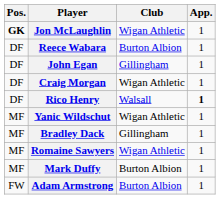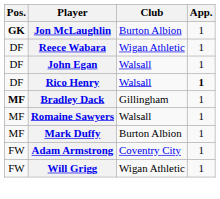Jon McLaughlin | Club: Wigan Athletic -> Burton Albion
Reece Wabara | Club: Burton Albion -> Wigan Athletic
John Egan | Club: Gillingham -> Walsall
- row: DF | Craig Morgan | Wigan Athletic | 1
- row: MF | Yanic Wildschut | Wigan Athletic | 1
Bradley Dack | Pos.: normal -> bold
Romaine Sawyers | Club: Wigan Athletic -> Walsall
Adam Armstrong | Club: Burton Albion -> Coventry City
+ row: FW | Will Grigg | Wigan Athletic | 1
